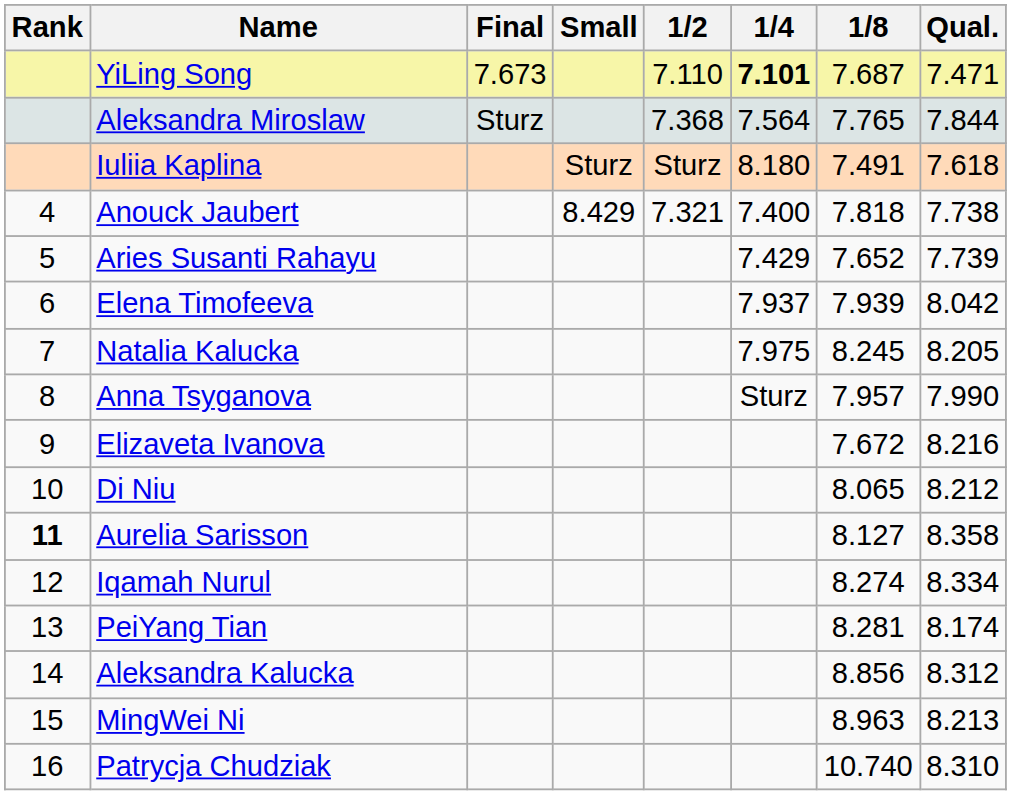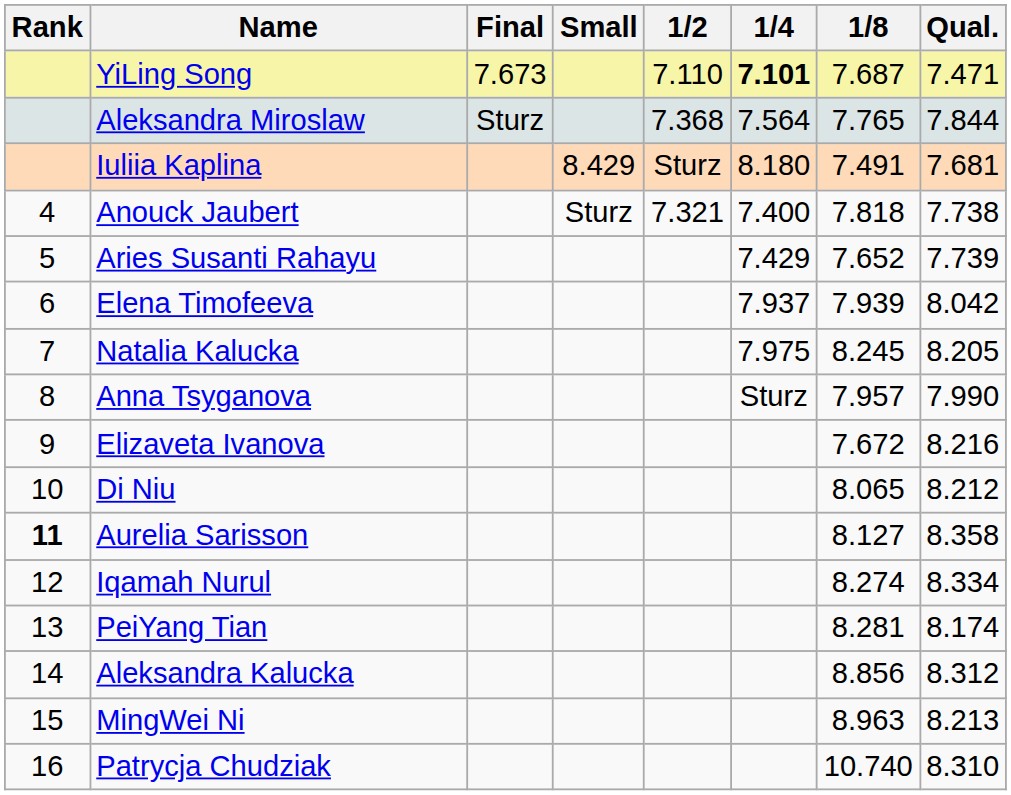Iuliia Kaplina | Small: Sturz -> 8.429
Iuliia Kaplina | Qual.: 7.618 -> 7.681
Anouck Jaubert | Small: 8.429 -> Sturz
